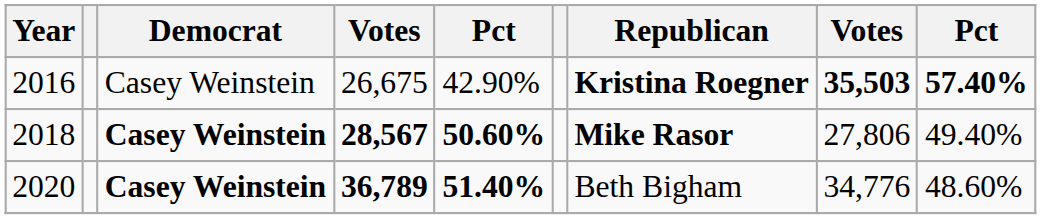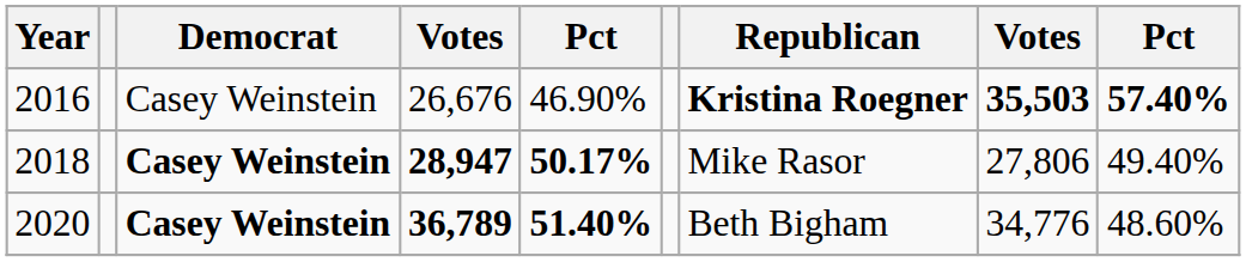2016 | column 4: 26,675 -> 26,676
2016 | column 5: 42.90% -> 46.90%
2018 | column 4: 28,567 -> 28,947
2018 | column 5: 50.60% -> 50.17%
2018 | Republican: bold -> normal
